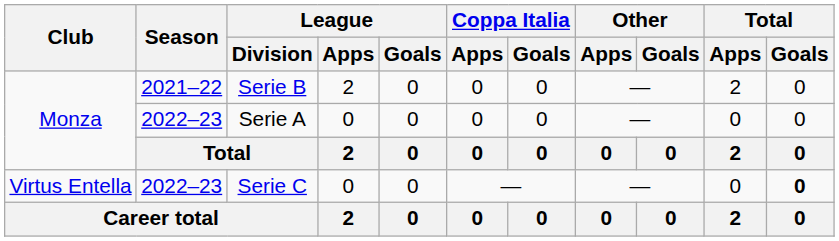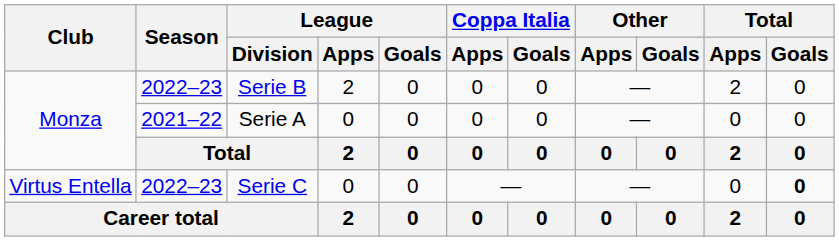Serie B | Season: 2021–22 -> 2022–23
Serie A | Season: 2022–23 -> 2021–22
